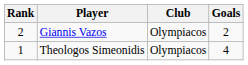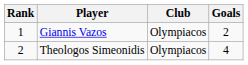Giannis Vazos | Rank: 2 -> 1
Theologos Simeonidis | Rank: 1 -> 2
